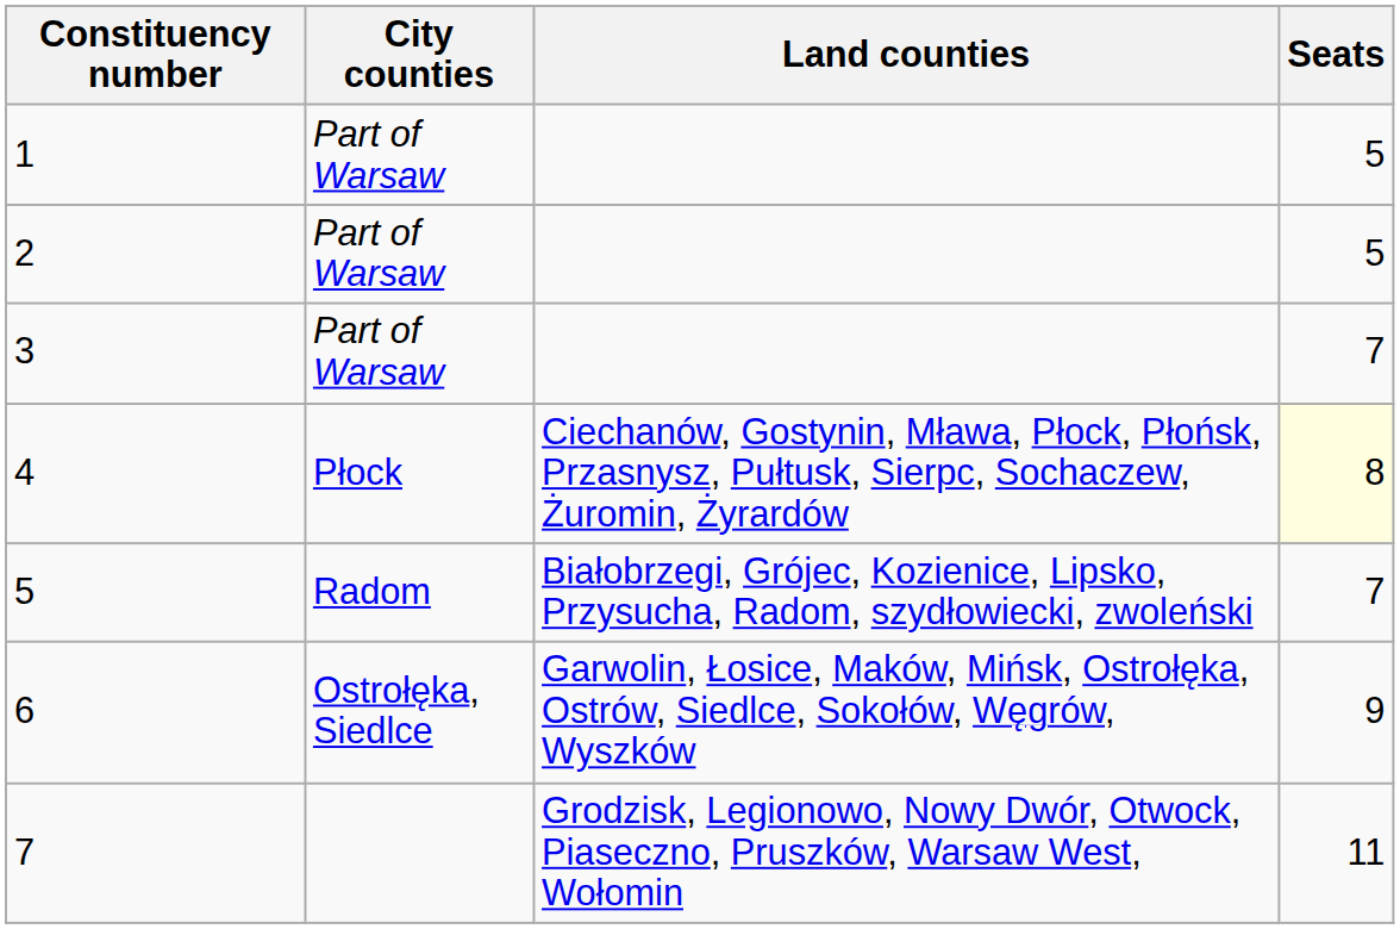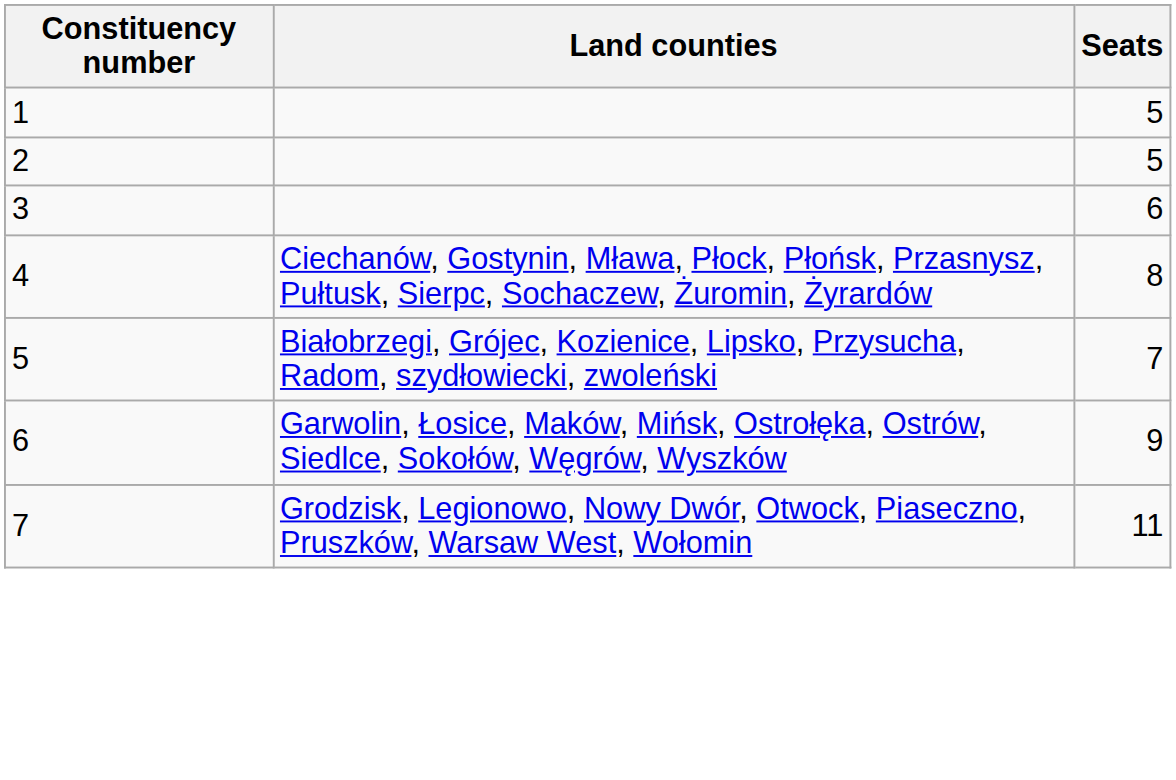- column: City counties | Part of Warsaw | Part of Warsaw | Part of Warsaw | Płock | Radom | Ostrołęka, Siedlce
3 | Seats: 7 -> 6
4 | Seats: lightyellow background -> no background
